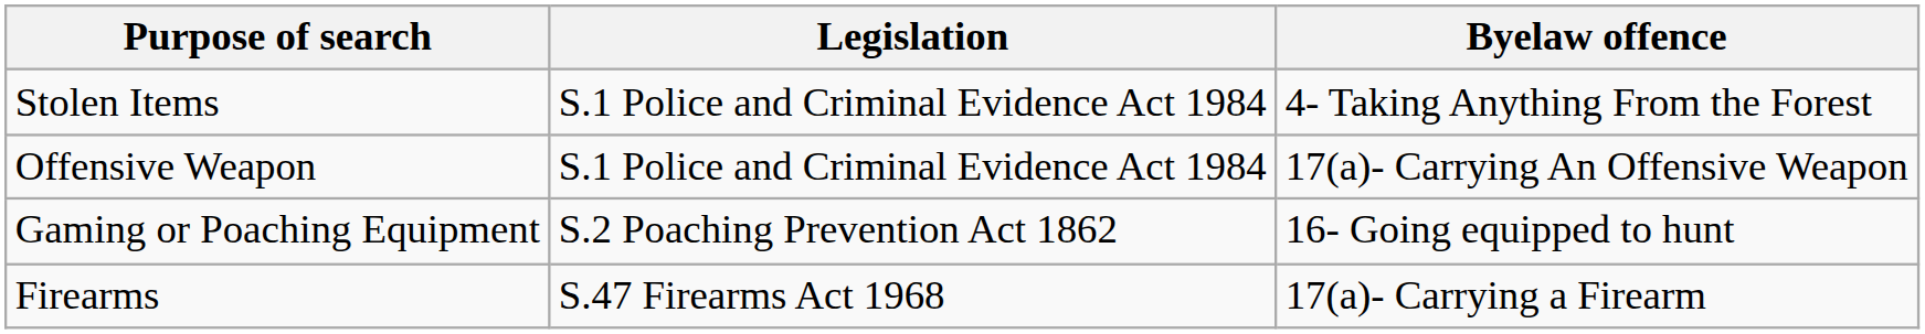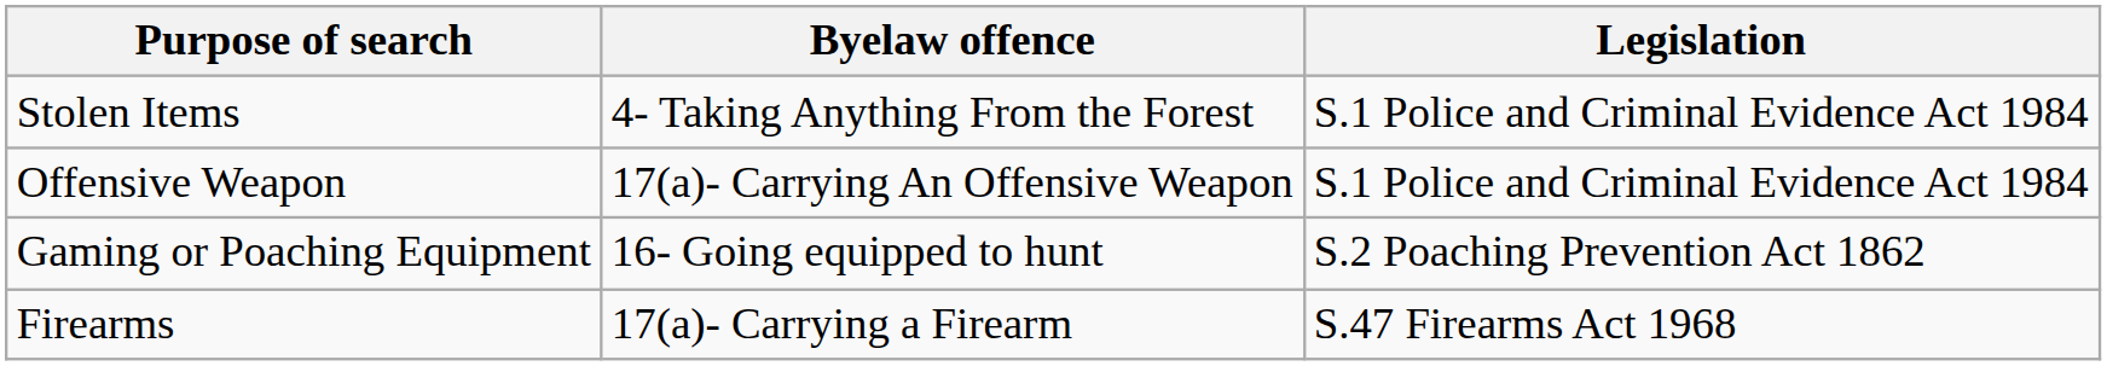columns swapped: Legislation <-> Byelaw offence
